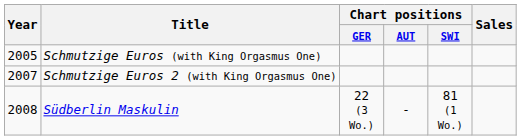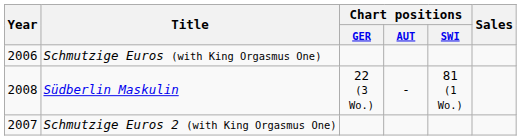Schmutzige Euros (with King Orgasmus One) | Year: 2005 -> 2006
rows swapped: Schmutzige Euros 2 (with King Orgasmus One) <-> Südberlin Maskulin
